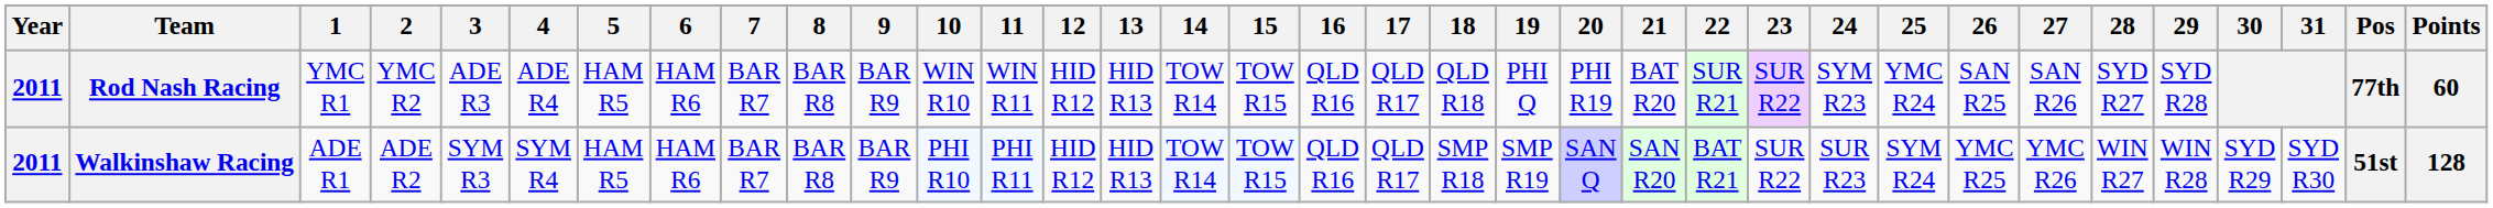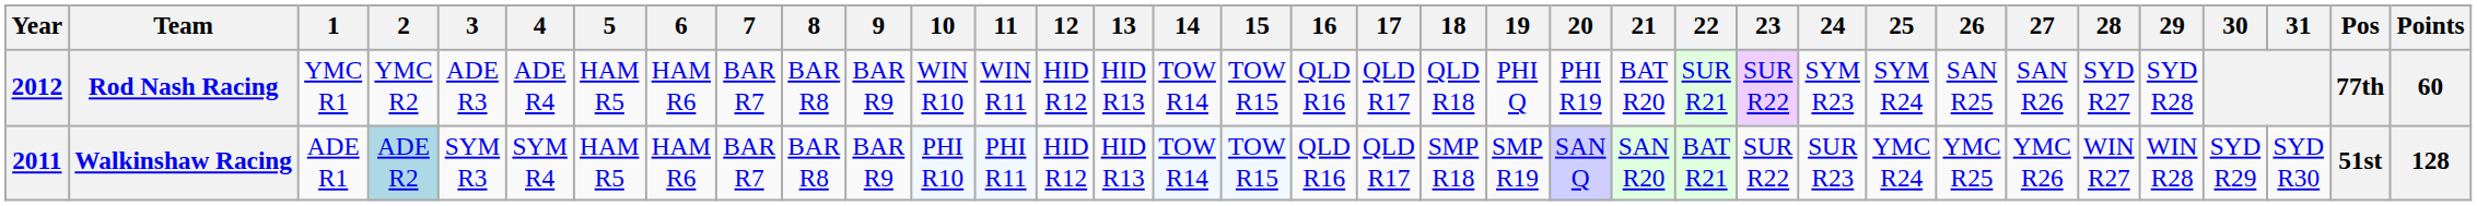Rod Nash Racing | Year: 2011 -> 2012
Rod Nash Racing | 25: YMC R24 -> SYM R24
Walkinshaw Racing | 2: no background -> lightblue background
Walkinshaw Racing | 25: SYM R24 -> YMC R24
